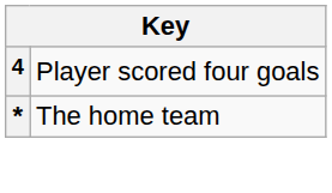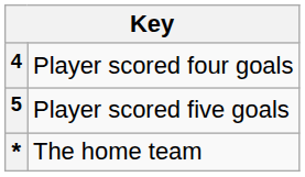+ row: 5 | Player scored five goals
